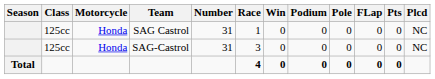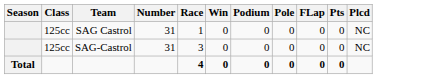- column: Motorcycle | Honda | Honda
